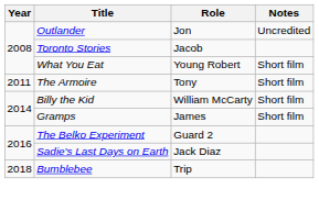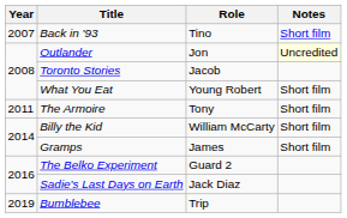+ row: 2007 | Back in '93 | Tino | Short film
Outlander | Notes: no background -> lightyellow background
Bumblebee | Year: 2018 -> 2019
